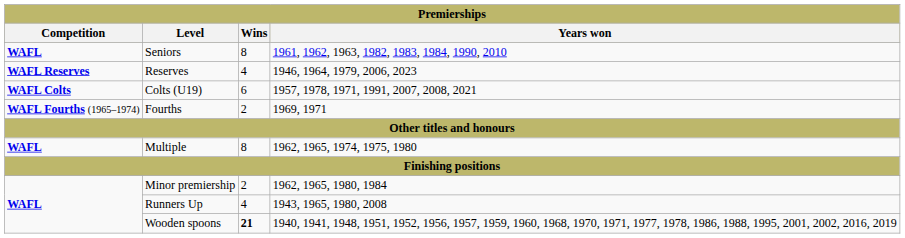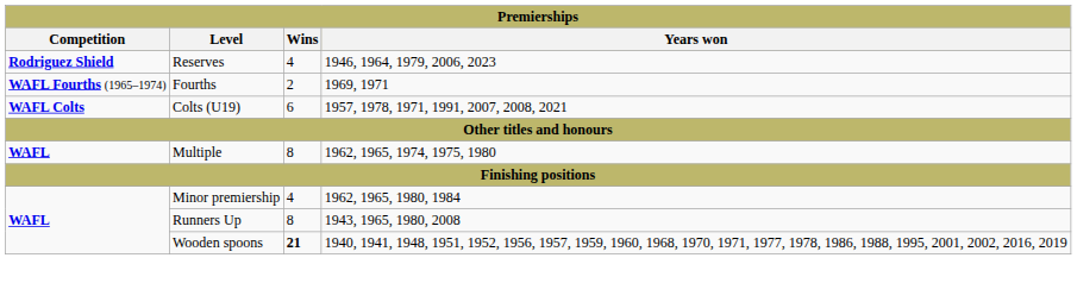- row: WAFL | Seniors | 8 | 1961, 1962, 1963, 1982, 1983, 1984, 1990, 2010
Reserves | Competition: WAFL Reserves -> Rodriguez Shield
rows swapped: Colts (U19) <-> Fourths
Minor premiership | Wins: 2 -> 4
Runners Up | Wins: 4 -> 8
